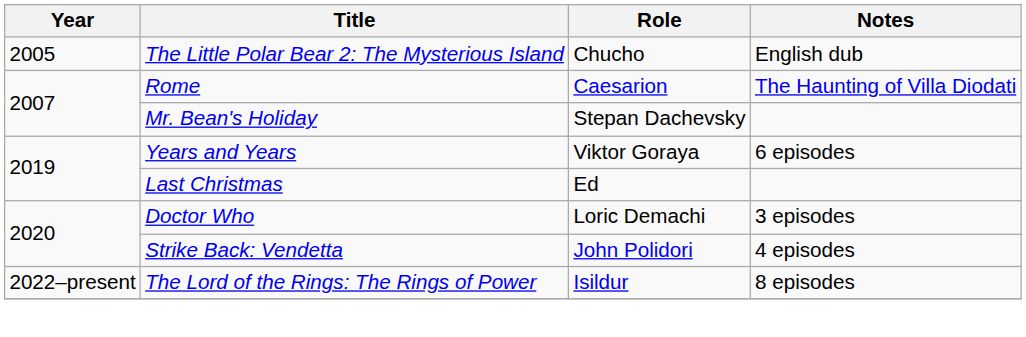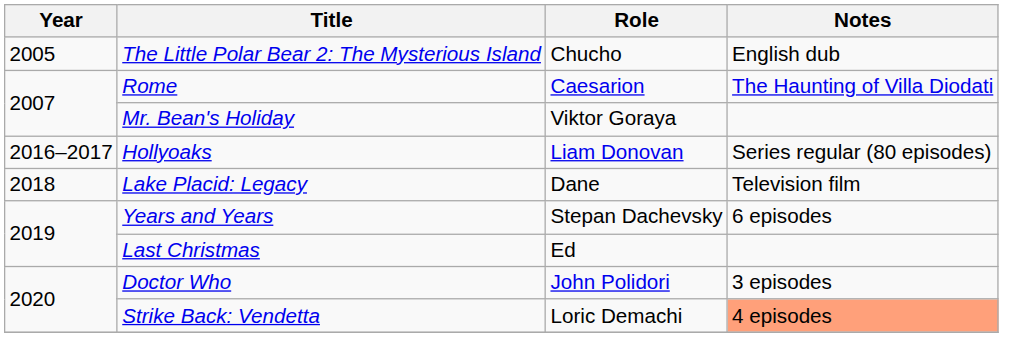Mr. Bean's Holiday | Role: Stepan Dachevsky -> Viktor Goraya
+ row: 2016–2017 | Hollyoaks | Liam Donovan | Series regular (80 episodes)
+ row: 2018 | Lake Placid: Legacy | Dane | Television film
Years and Years | Role: Viktor Goraya -> Stepan Dachevsky
Doctor Who | Role: Loric Demachi -> John Polidori
Strike Back: Vendetta | Role: John Polidori -> Loric Demachi
Strike Back: Vendetta | Notes: no background -> lightsalmon background
- row: 2022–present | The Lord of the Rings: The Rings of Power | Isildur | 8 episodes
